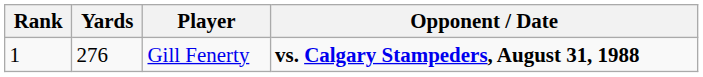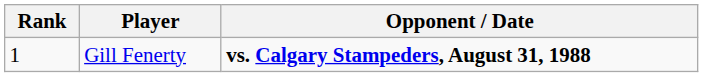- column: Yards | 276
